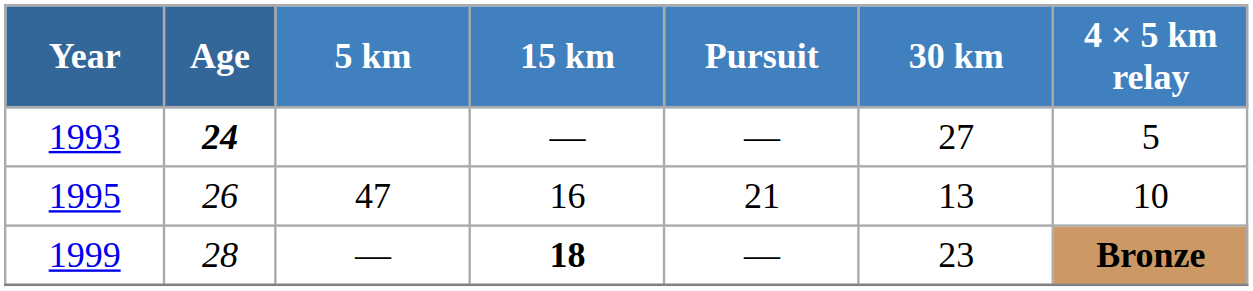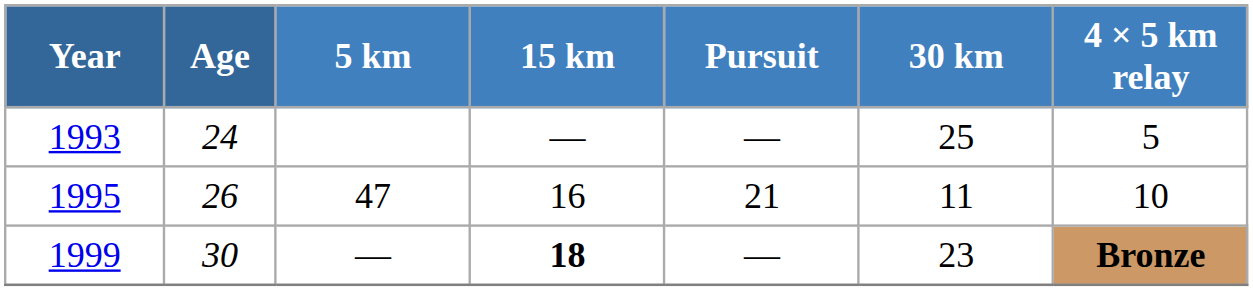1993 | Age: bold -> normal
1993 | 30 km: 27 -> 25
1995 | 30 km: 13 -> 11
1999 | Age: 28 -> 30
